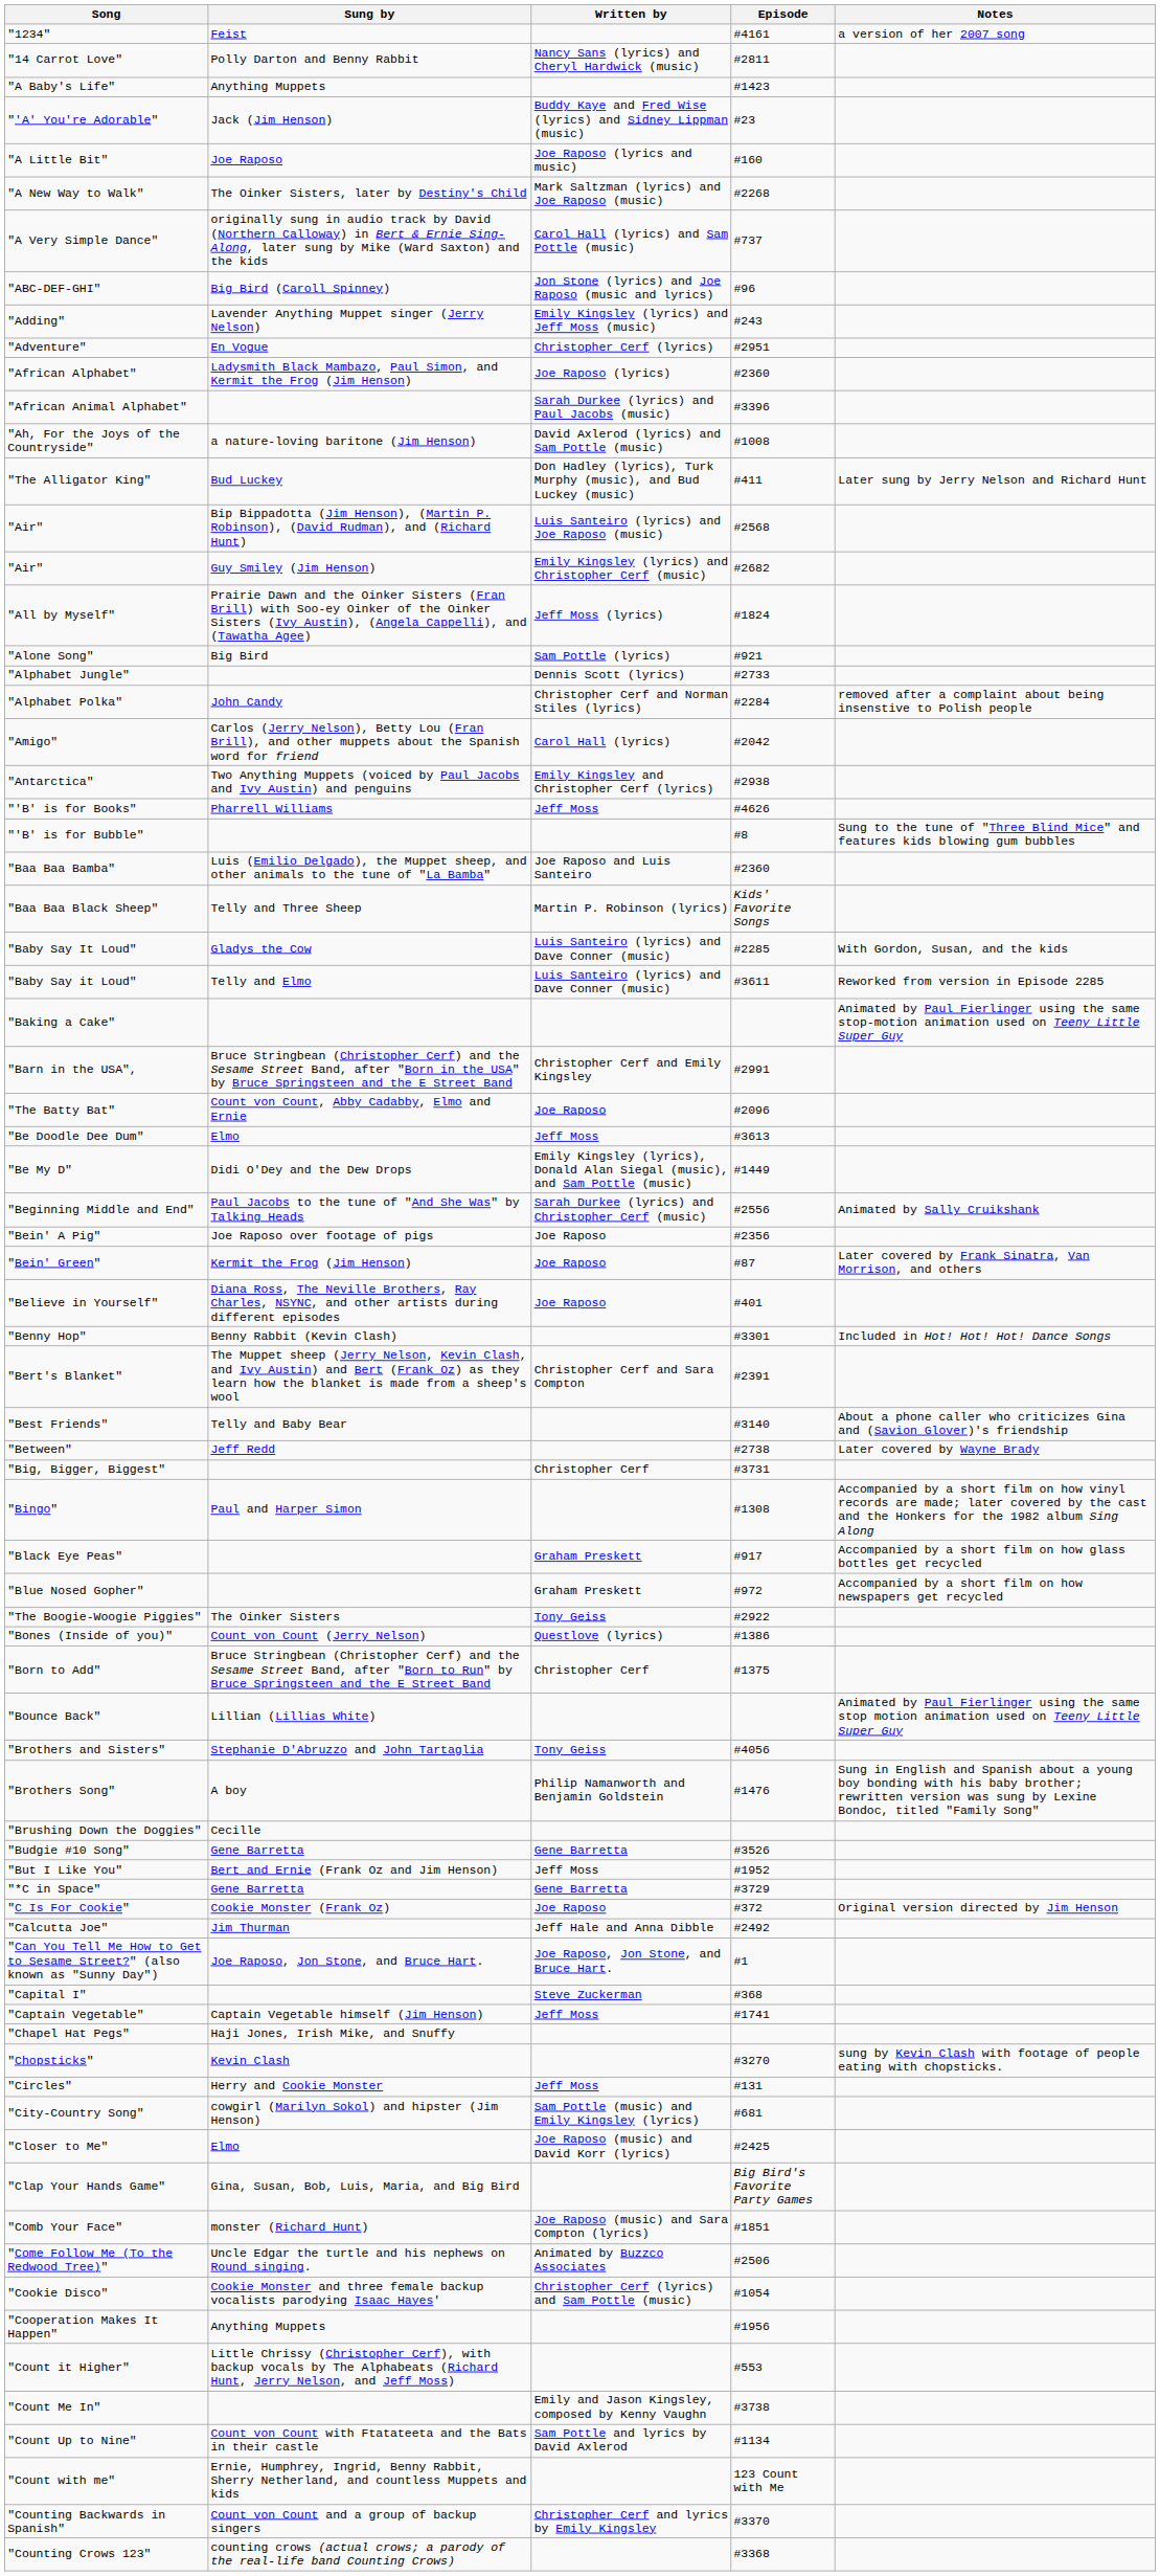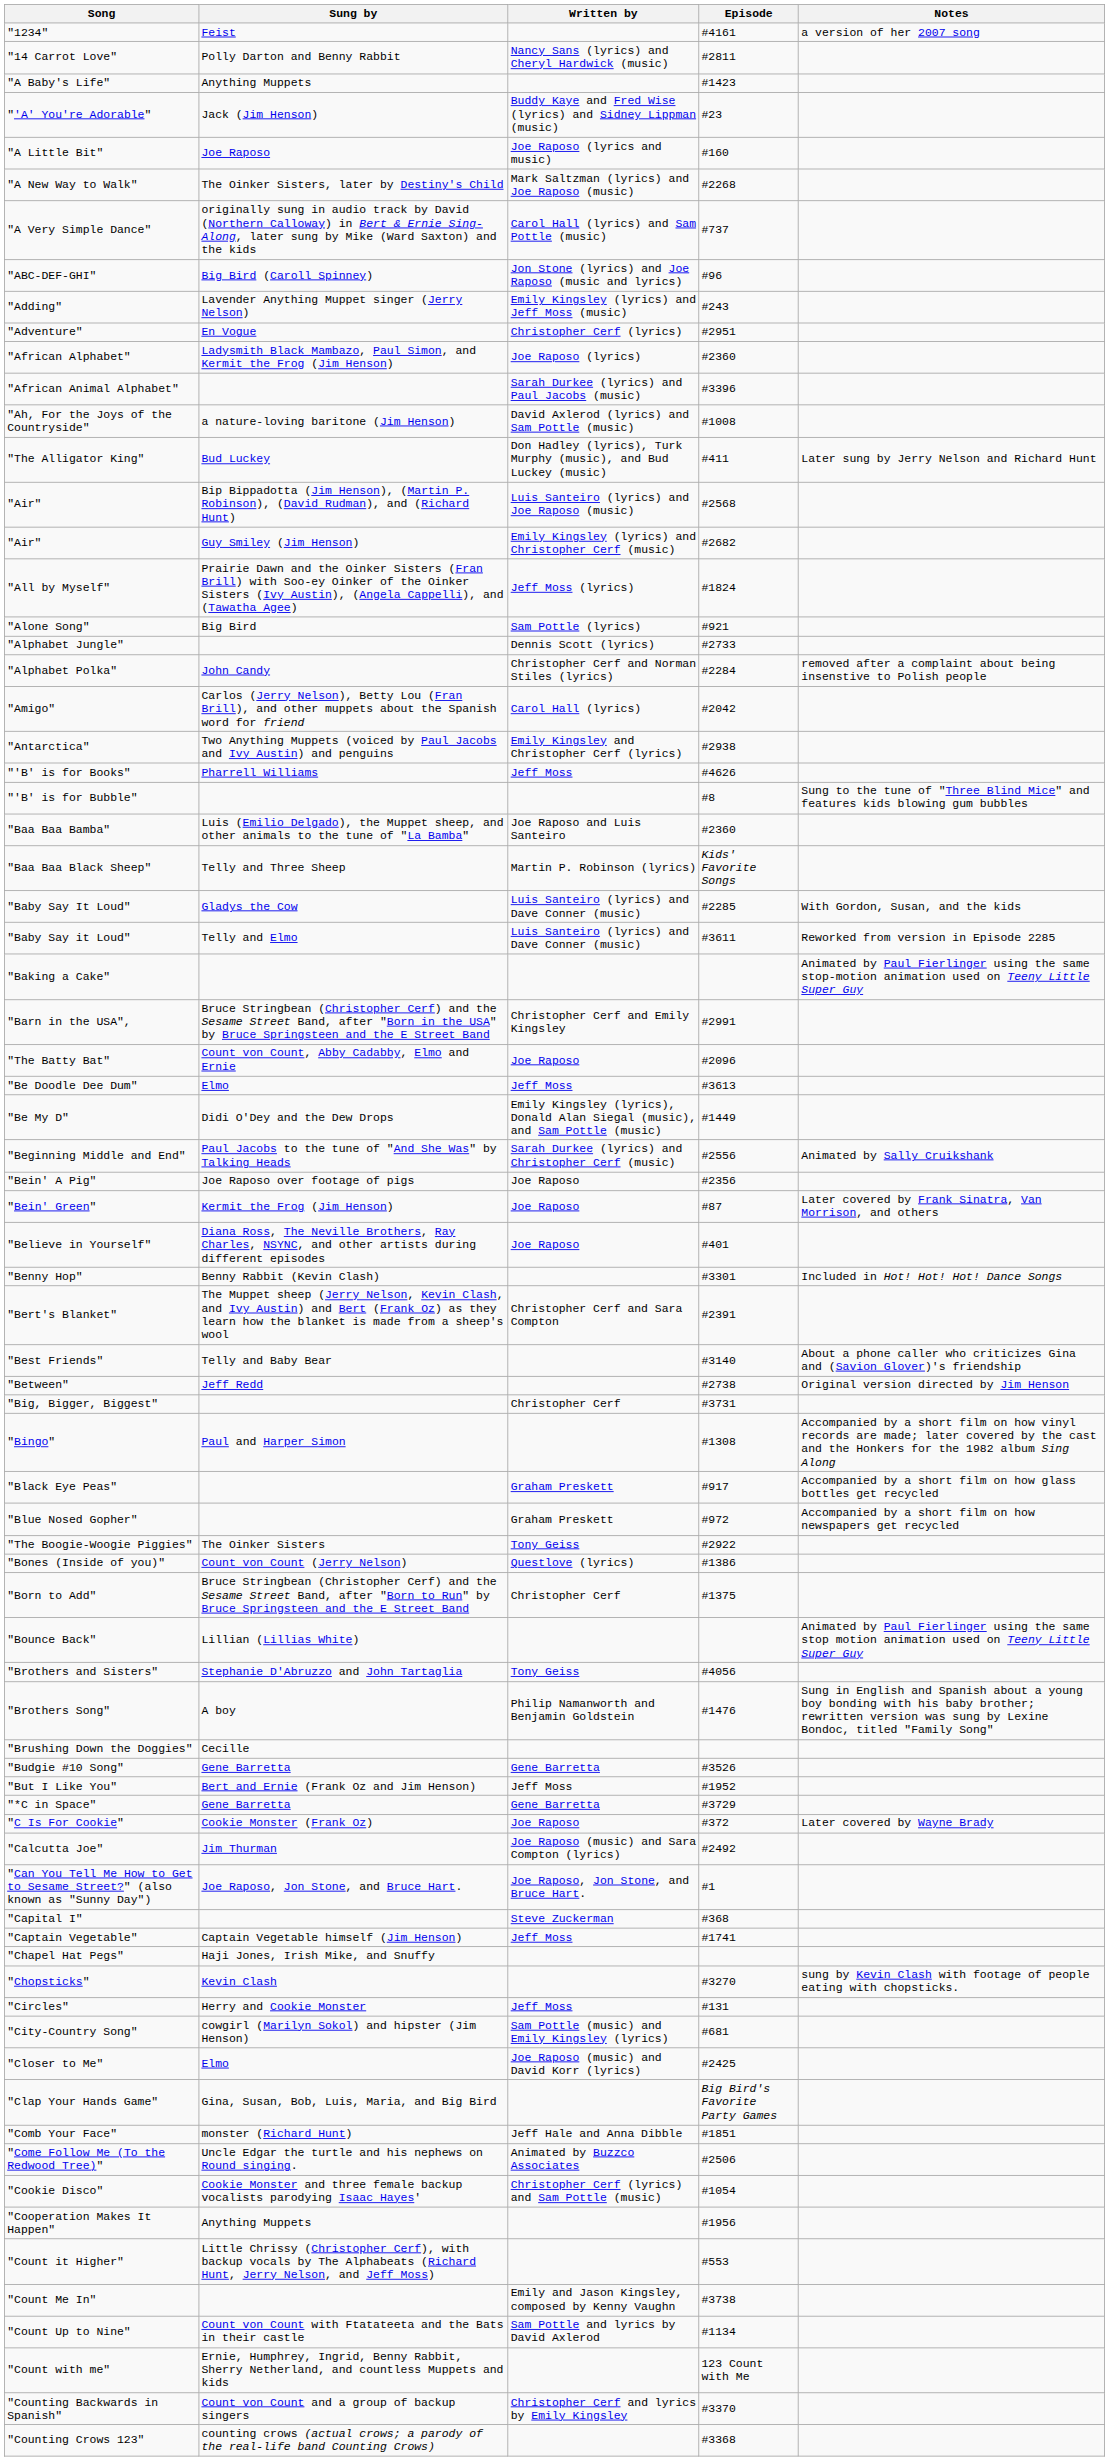"Between" | Notes: Later covered by Wayne Brady -> Original version directed by Jim Henson
"C Is For Cookie" | Notes: Original version directed by Jim Henson -> Later covered by Wayne Brady
"Calcutta Joe" | Written by: Jeff Hale and Anna Dibble -> Joe Raposo (music) and Sara Compton (lyrics)
"Comb Your Face" | Written by: Joe Raposo (music) and Sara Compton (lyrics) -> Jeff Hale and Anna Dibble
